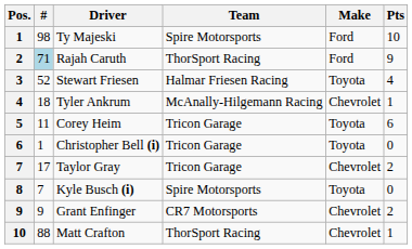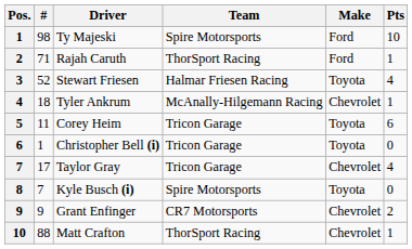Rajah Caruth | #: lightblue background -> no background
Rajah Caruth | Pts: 9 -> 1
Taylor Gray | Pts: 2 -> 4
